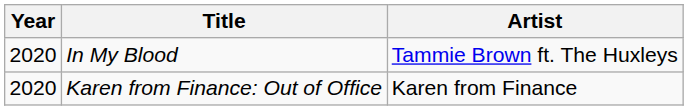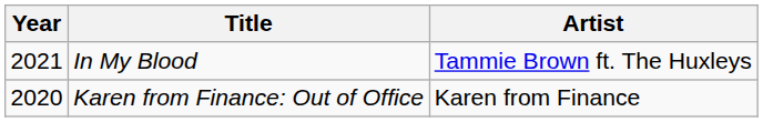In My Blood | Year: 2020 -> 2021
